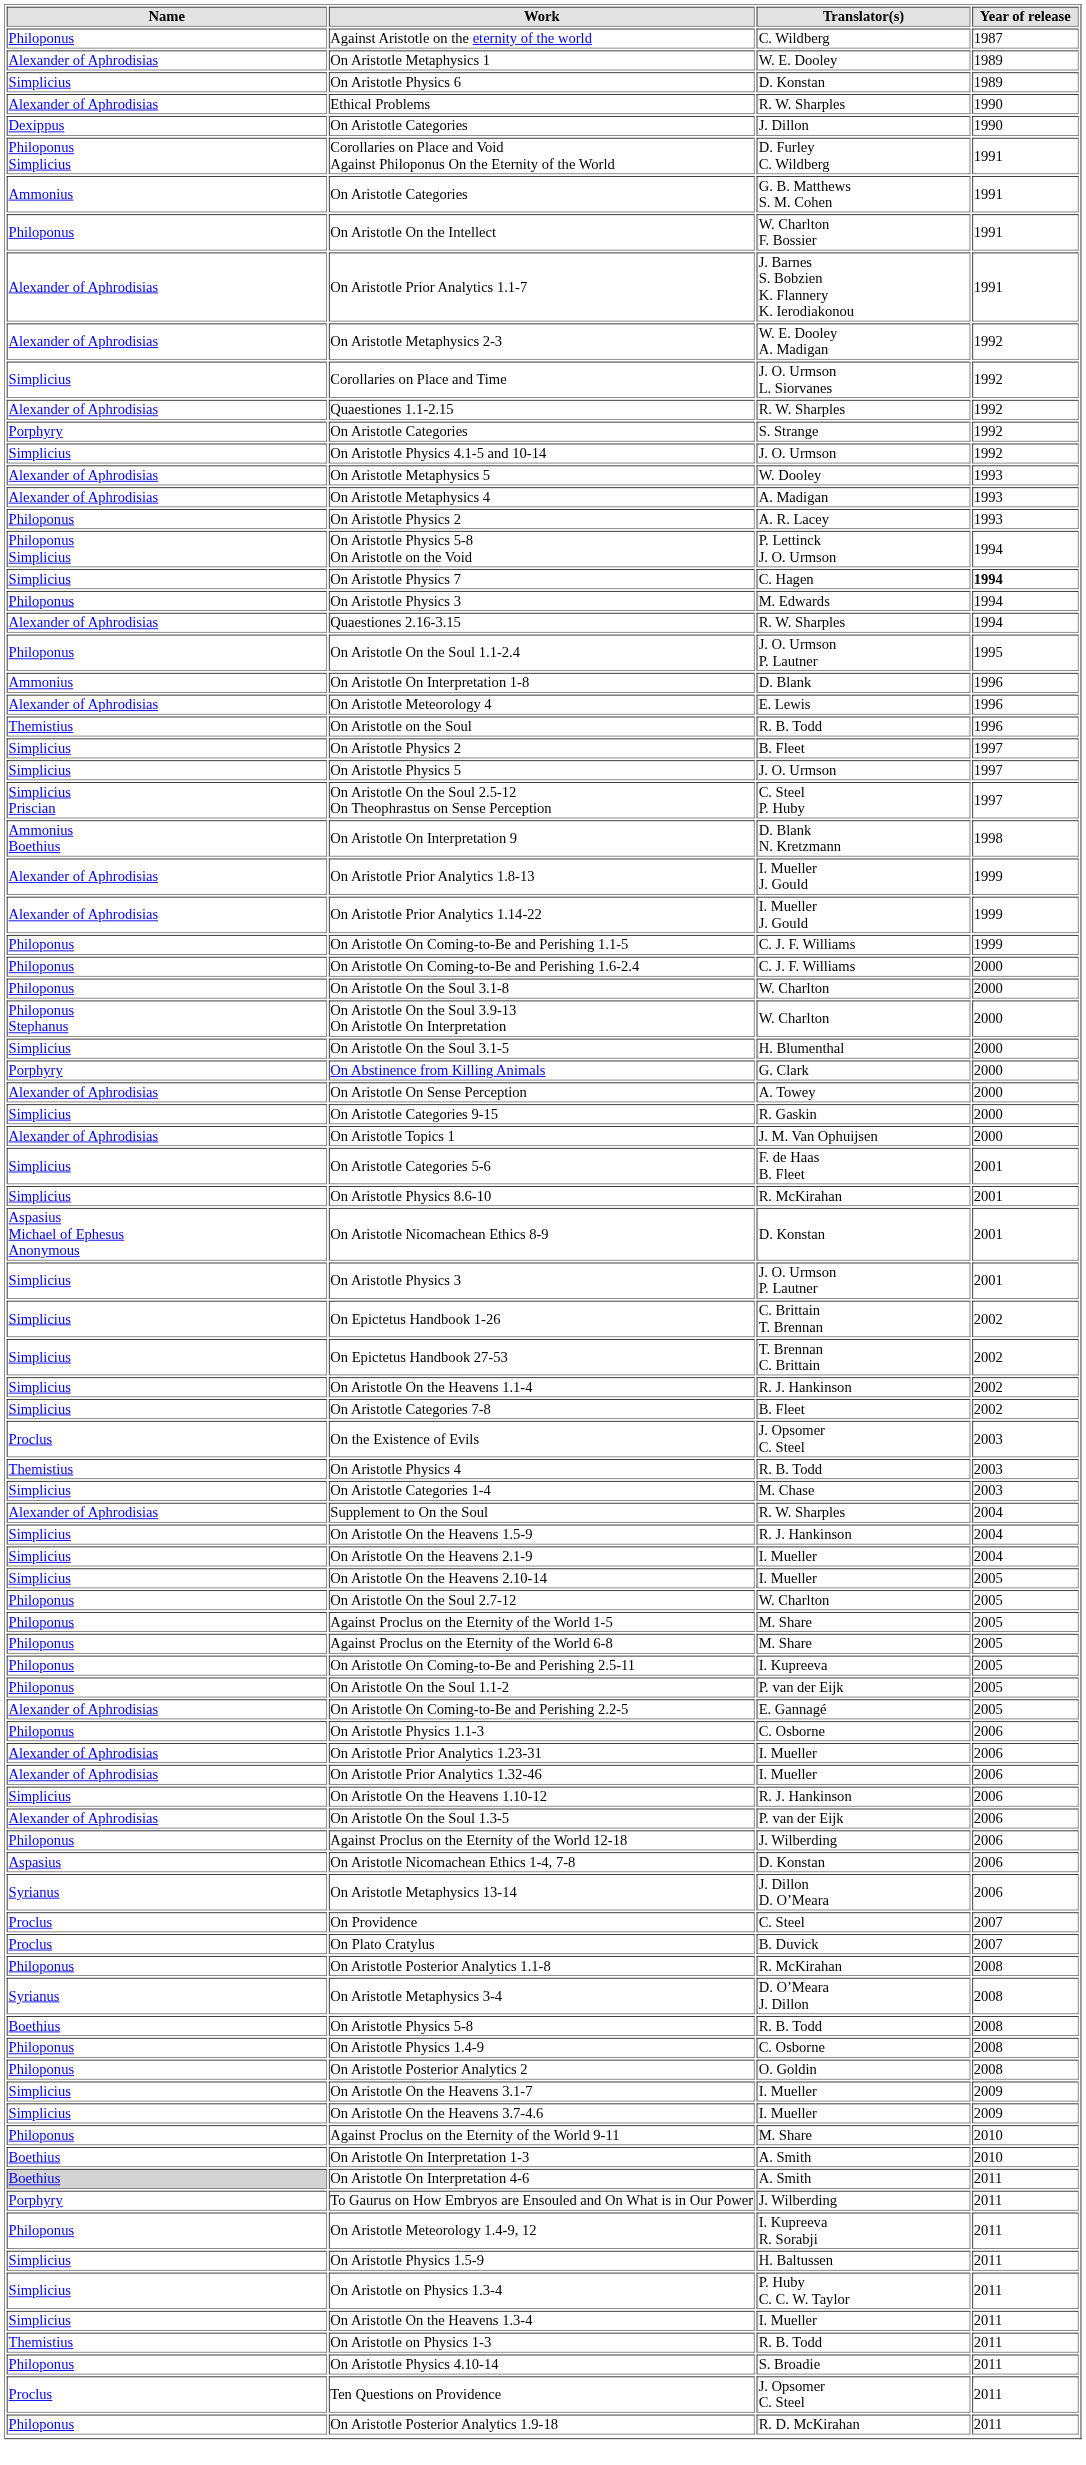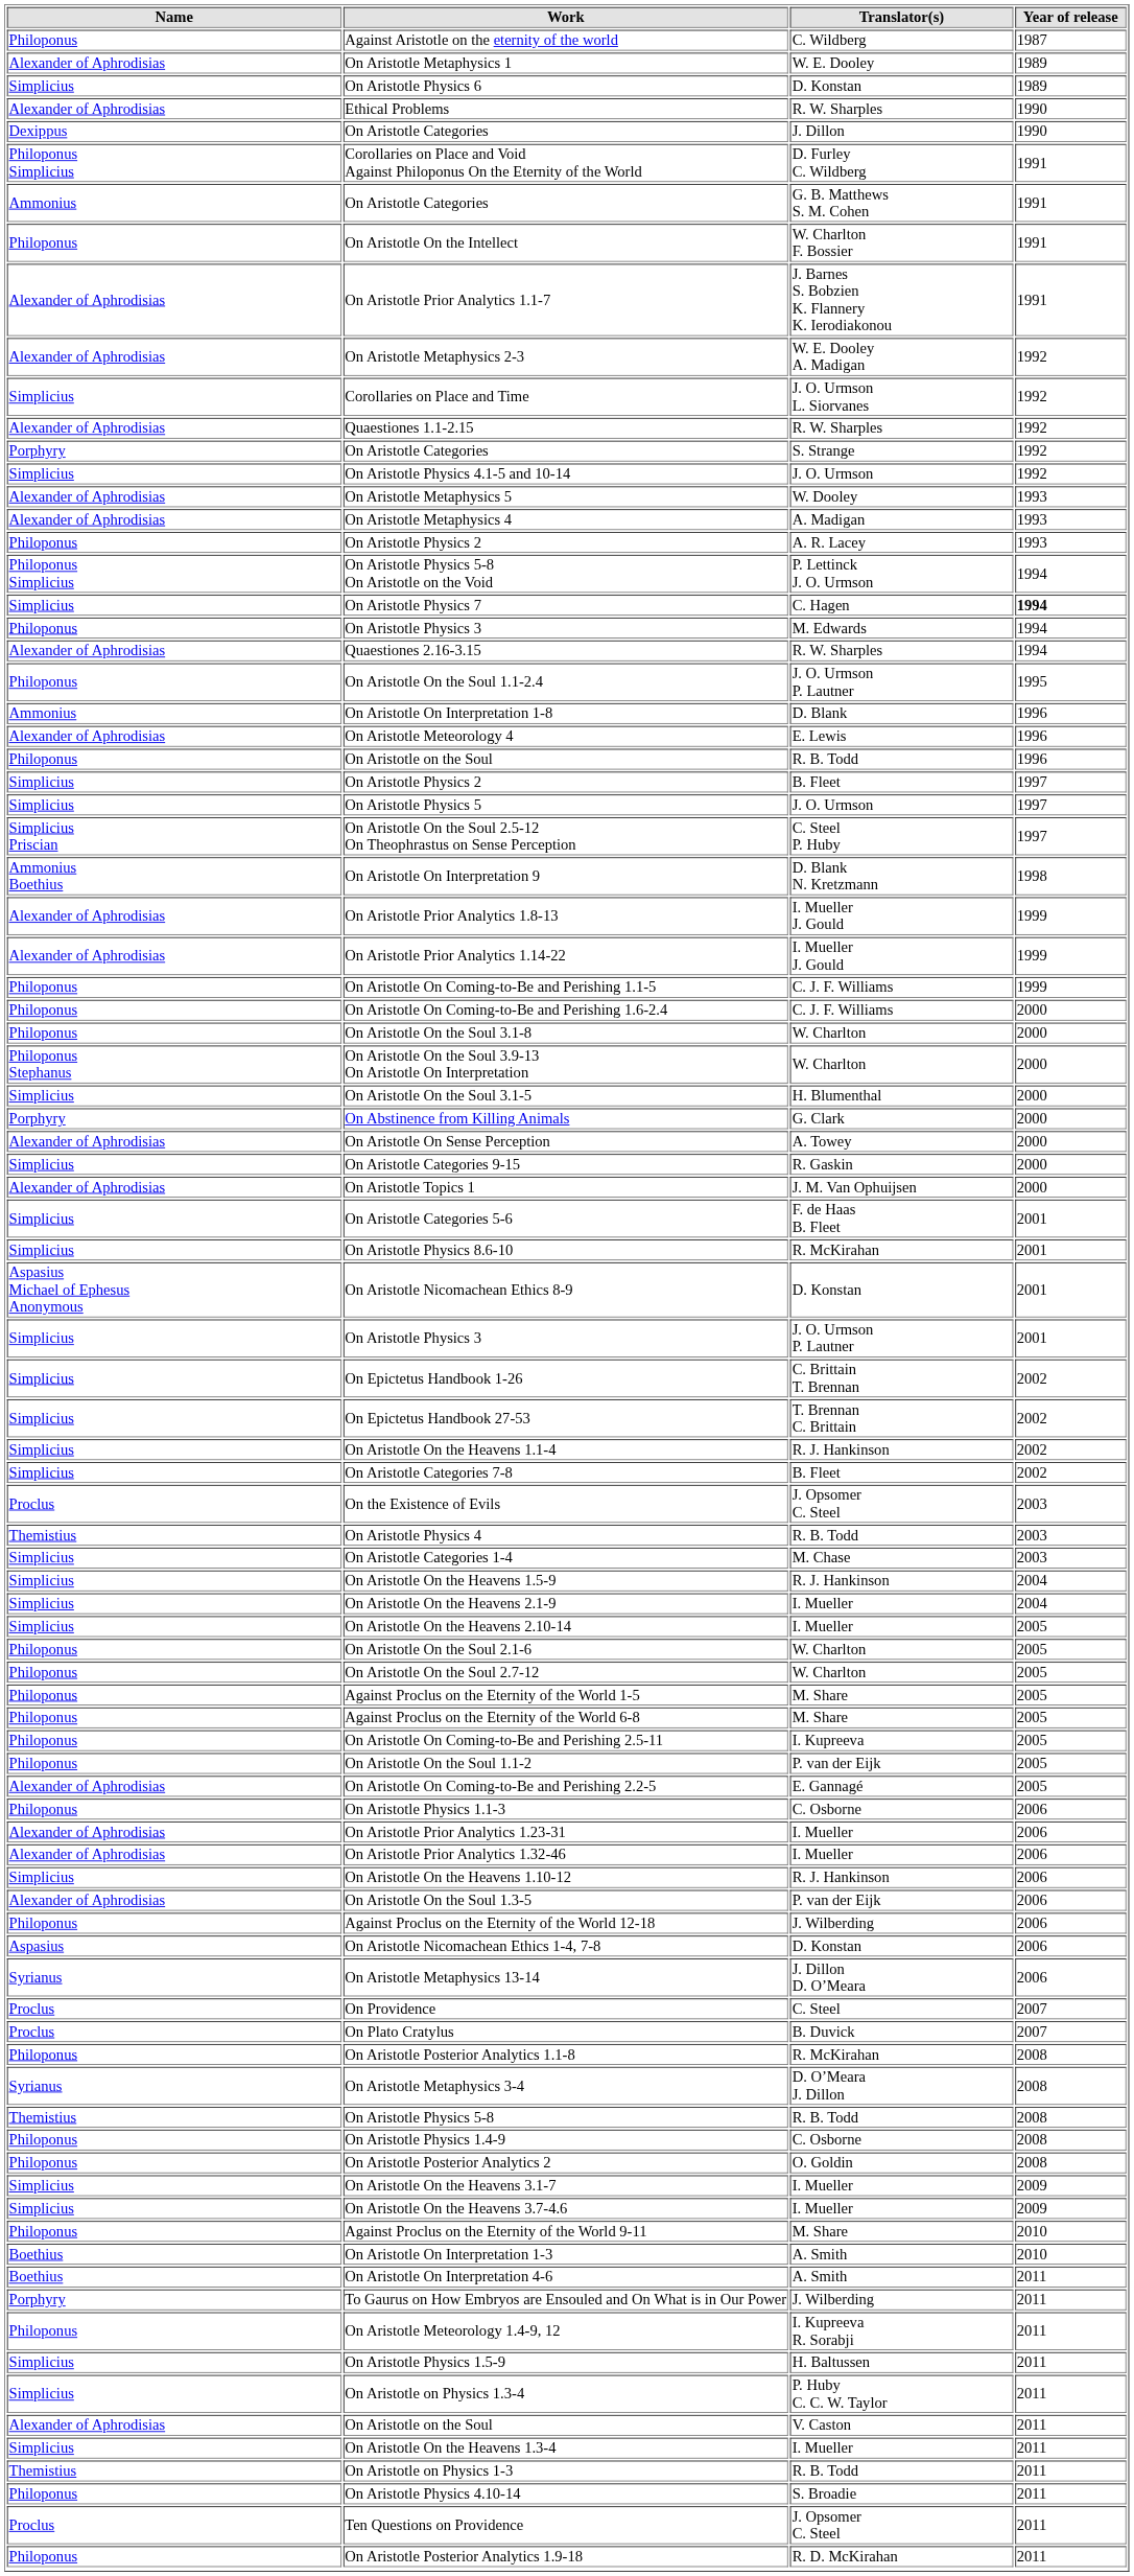On Aristotle on the Soul / R. B. Todd | Name: Themistius -> Philoponus
- row: Alexander of Aphrodisias | Supplement to On the Soul | R. W. Sharples | 2004
+ row: Philoponus | On Aristotle On the Soul 2.1-6 | W. Charlton | 2005
On Aristotle Physics 5-8 | Name: Boethius -> Themistius
On Aristotle On Interpretation 4-6 | Name: lightgrey background -> no background
+ row: Alexander of Aphrodisias | On Aristotle on the Soul | V. Caston | 2011
